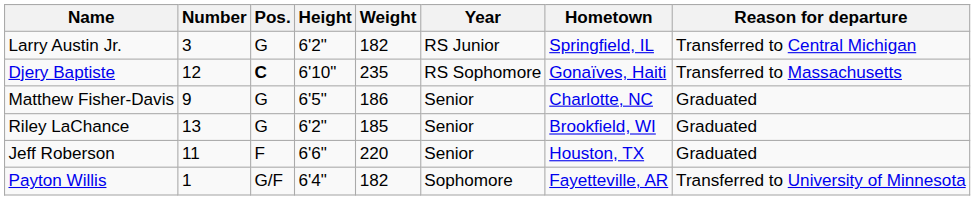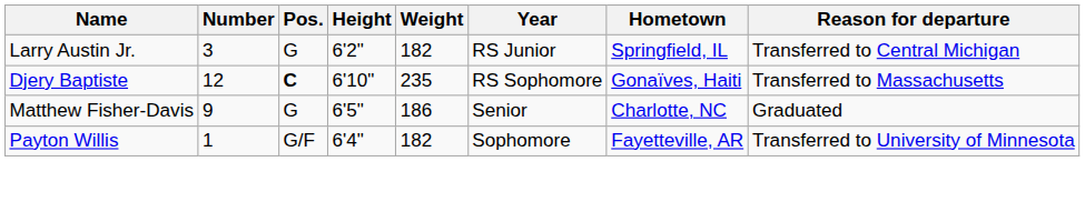- row: Riley LaChance | 13 | G | 6'2" | 185 | Senior | Brookfield, WI | Graduated
- row: Jeff Roberson | 11 | F | 6'6" | 220 | Senior | Houston, TX | Graduated
